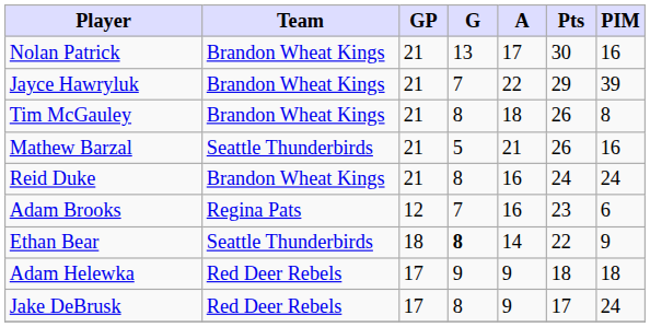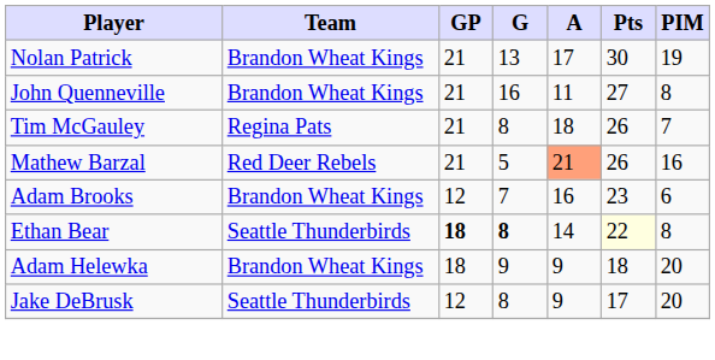Nolan Patrick | PIM: 16 -> 19
- row: Jayce Hawryluk | Brandon Wheat Kings | 21 | 7 | 22 | 29 | 39
+ row: John Quenneville | Brandon Wheat Kings | 21 | 16 | 11 | 27 | 8
Tim McGauley | Team: Brandon Wheat Kings -> Regina Pats
Tim McGauley | PIM: 8 -> 7
Mathew Barzal | Team: Seattle Thunderbirds -> Red Deer Rebels
Mathew Barzal | A: no background -> lightsalmon background
- row: Reid Duke | Brandon Wheat Kings | 21 | 8 | 16 | 24 | 24
Adam Brooks | Team: Regina Pats -> Brandon Wheat Kings
Ethan Bear | GP: normal -> bold
Ethan Bear | Pts: no background -> lightyellow background
Ethan Bear | PIM: 9 -> 8
Adam Helewka | Team: Red Deer Rebels -> Brandon Wheat Kings
Adam Helewka | GP: 17 -> 18
Adam Helewka | PIM: 18 -> 20
Jake DeBrusk | Team: Red Deer Rebels -> Seattle Thunderbirds
Jake DeBrusk | GP: 17 -> 12
Jake DeBrusk | PIM: 24 -> 20
